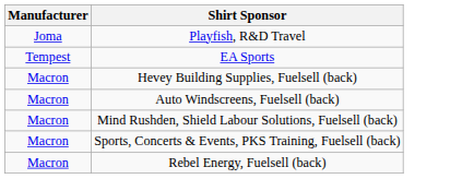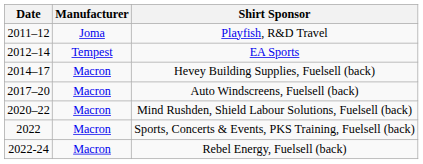+ column: Date | 2011–12 | 2012–14 | 2014–17 | 2017–20 | 2020–22 | 2022 | 2022-24
